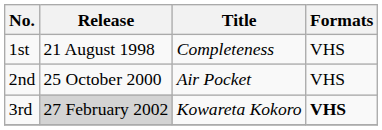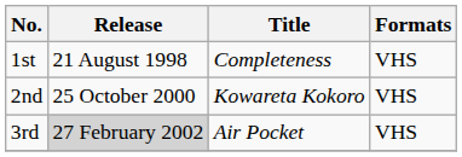2nd | Title: Air Pocket -> Kowareta Kokoro
3rd | Title: Kowareta Kokoro -> Air Pocket
3rd | Formats: bold -> normal
